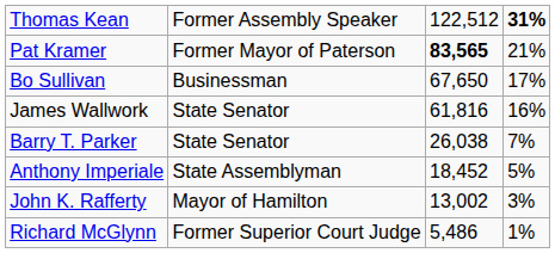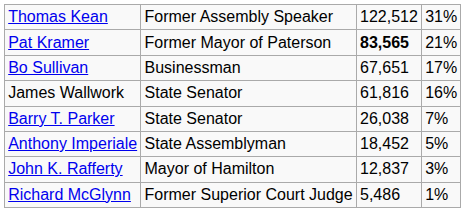Thomas Kean | column 4: bold -> normal
Bo Sullivan | column 3: 67,650 -> 67,651
John K. Rafferty | column 3: 13,002 -> 12,837
